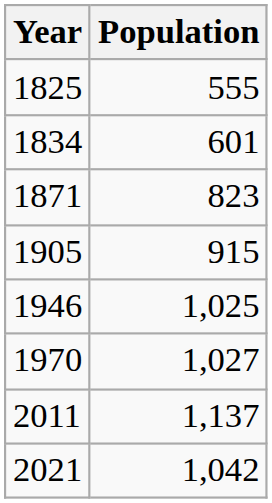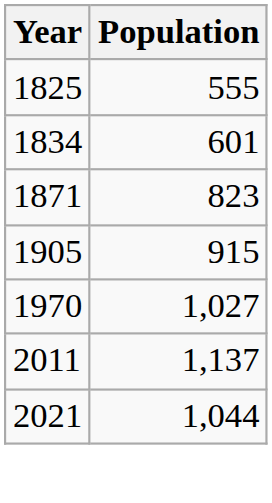- row: 1946 | 1,025
2021 | Population: 1,042 -> 1,044
